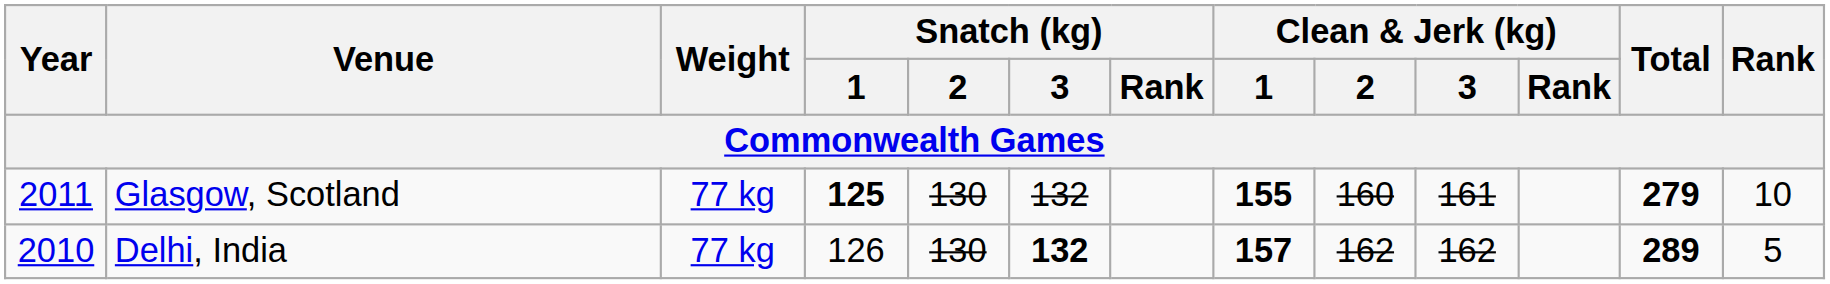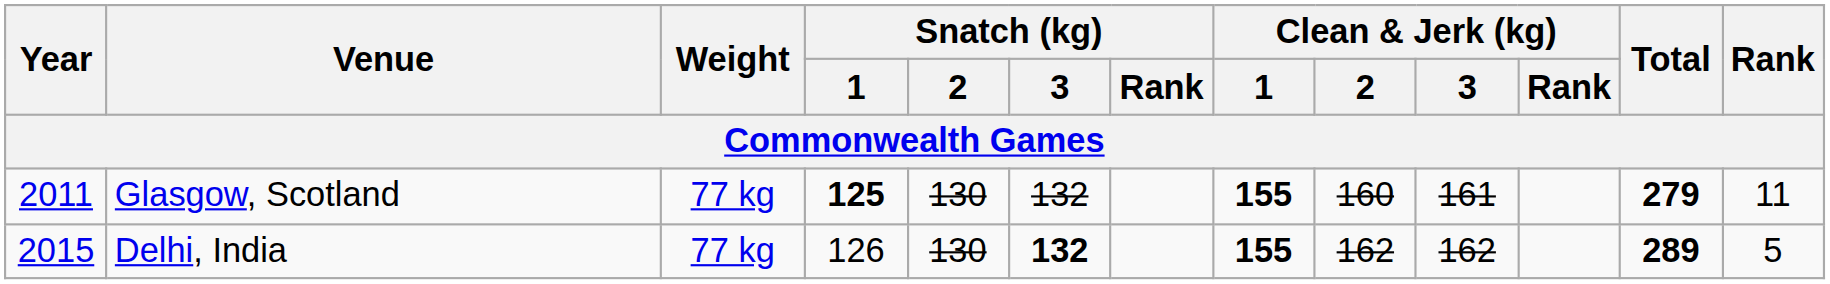Glasgow, Scotland | Rank: 10 -> 11
Delhi, India | Year: 2010 -> 2015
Delhi, India | Clean & Jerk (kg) / 1: 157 -> 155
